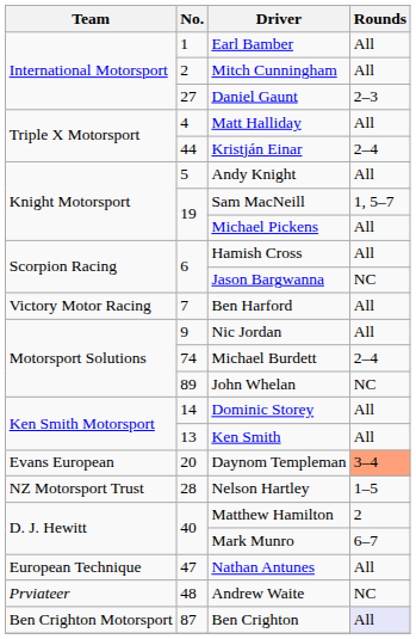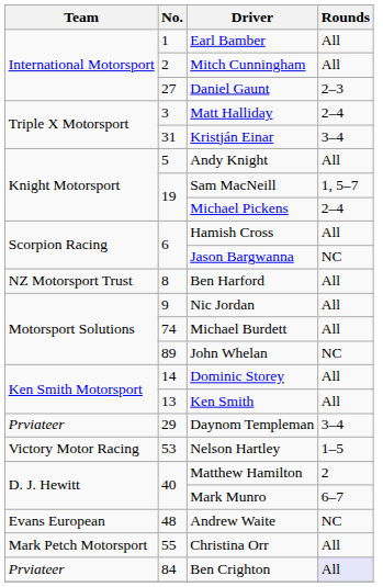Matt Halliday | No.: 4 -> 3
Matt Halliday | Rounds: All -> 2–4
Kristján Einar | No.: 44 -> 31
Kristján Einar | Rounds: 2–4 -> 3–4
Michael Pickens | Rounds: All -> 2–4
Ben Harford | Team: Victory Motor Racing -> NZ Motorsport Trust
Ben Harford | No.: 7 -> 8
Michael Burdett | Rounds: 2–4 -> All
Daynom Templeman | Team: Evans European -> Prviateer
Daynom Templeman | No.: 20 -> 29
Daynom Templeman | Rounds: lightsalmon background -> no background
Nelson Hartley | Team: NZ Motorsport Trust -> Victory Motor Racing
Nelson Hartley | No.: 28 -> 53
- row: European Technique | 47 | Nathan Antunes | All
Andrew Waite | Team: Prviateer -> Evans European
+ row: Mark Petch Motorsport | 55 | Christina Orr | All
Ben Crighton | Team: Ben Crighton Motorsport -> Prviateer
Ben Crighton | No.: 87 -> 84
